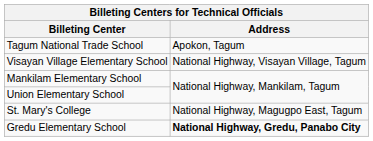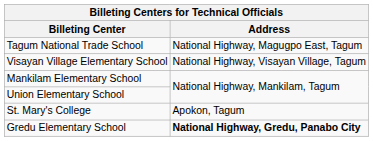Tagum National Trade School | Address: Apokon, Tagum -> National Highway, Magugpo East, Tagum
St. Mary's College | Address: National Highway, Magugpo East, Tagum -> Apokon, Tagum
